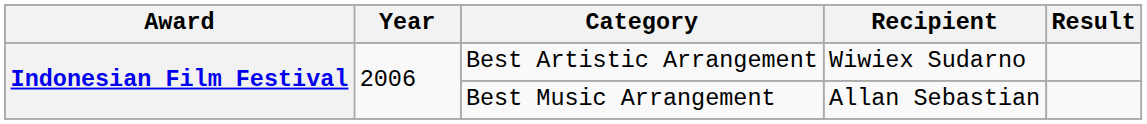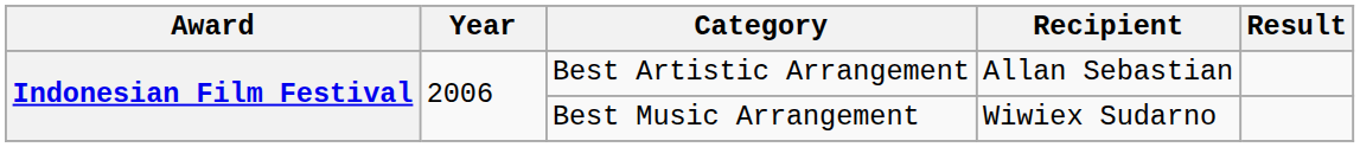Best Artistic Arrangement | Recipient: Wiwiex Sudarno -> Allan Sebastian
Best Music Arrangement | Recipient: Allan Sebastian -> Wiwiex Sudarno
